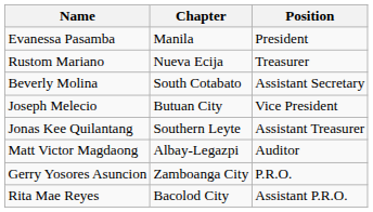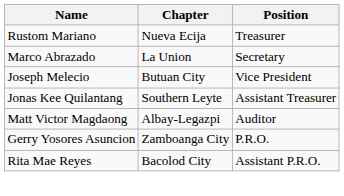- row: Evanessa Pasamba | Manila | President
+ row: Marco Abrazado | La Union | Secretary
- row: Beverly Molina | South Cotabato | Assistant Secretary
